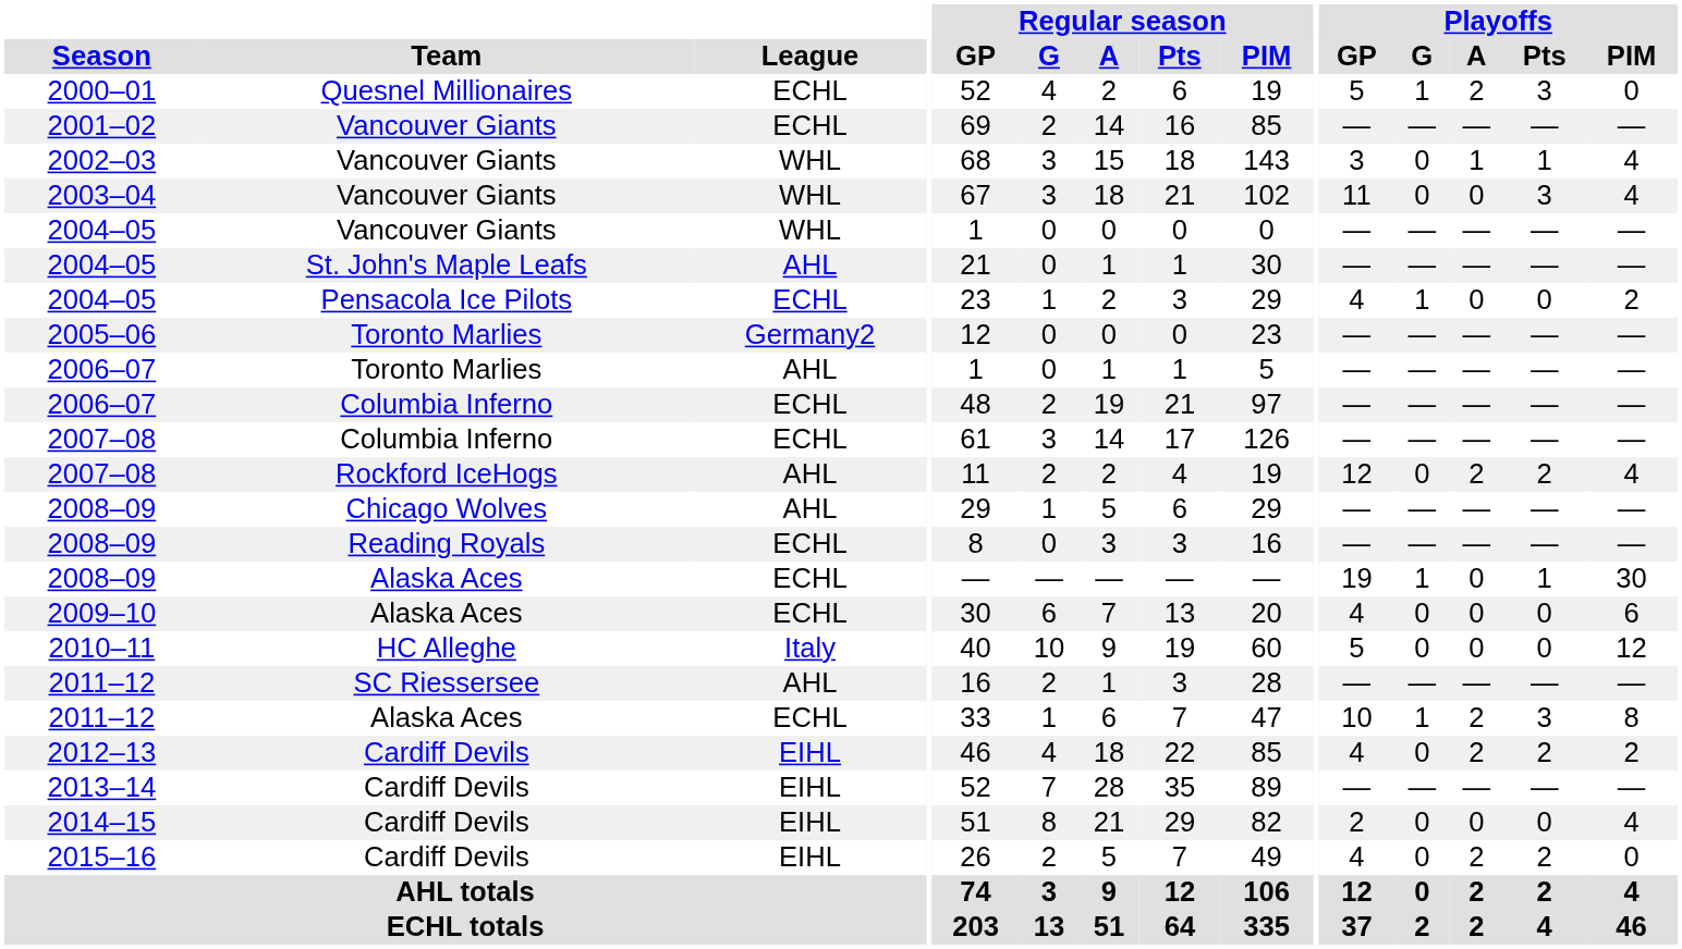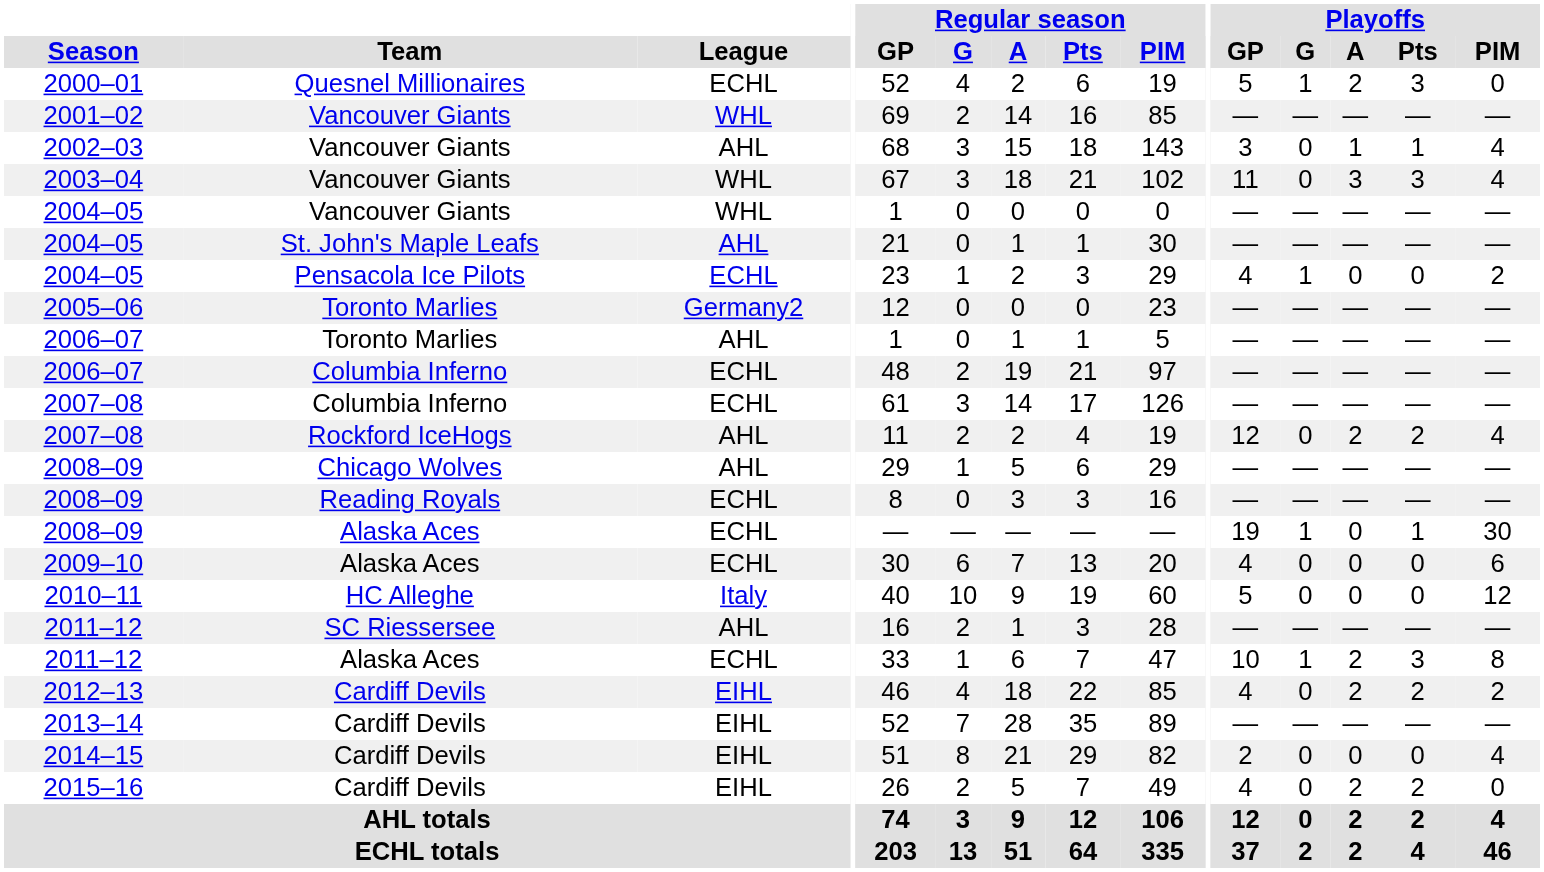2001–02 | League: ECHL -> WHL
2002–03 | League: WHL -> AHL
2003–04 | Playoffs / A: 0 -> 3
